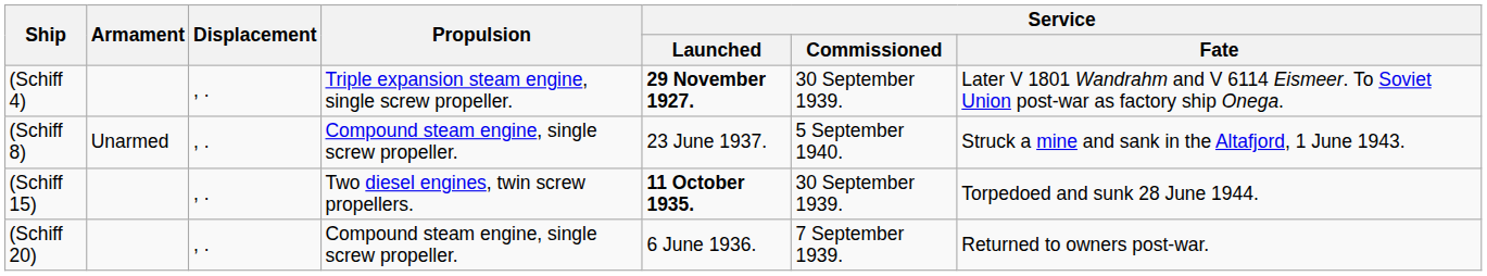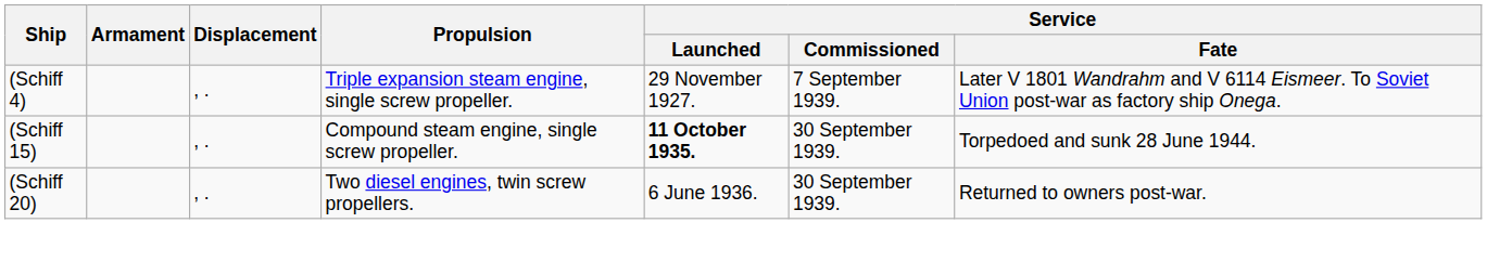(Schiff 4) | Service / Launched: bold -> normal
(Schiff 4) | Service / Commissioned: 30 September 1939. -> 7 September 1939.
- row: (Schiff 8) | Unarmed | , . | Compound steam engine, single screw propeller. | 23 June 1937. | 5 September 1940. | Struck a mine and sank in the Altafjord, 1 June 1943.
(Schiff 15) | Propulsion: Two diesel engines, twin screw propellers. -> Compound steam engine, single screw propeller.
(Schiff 20) | Propulsion: Compound steam engine, single screw propeller. -> Two diesel engines, twin screw propellers.
(Schiff 20) | Service / Commissioned: 7 September 1939. -> 30 September 1939.
